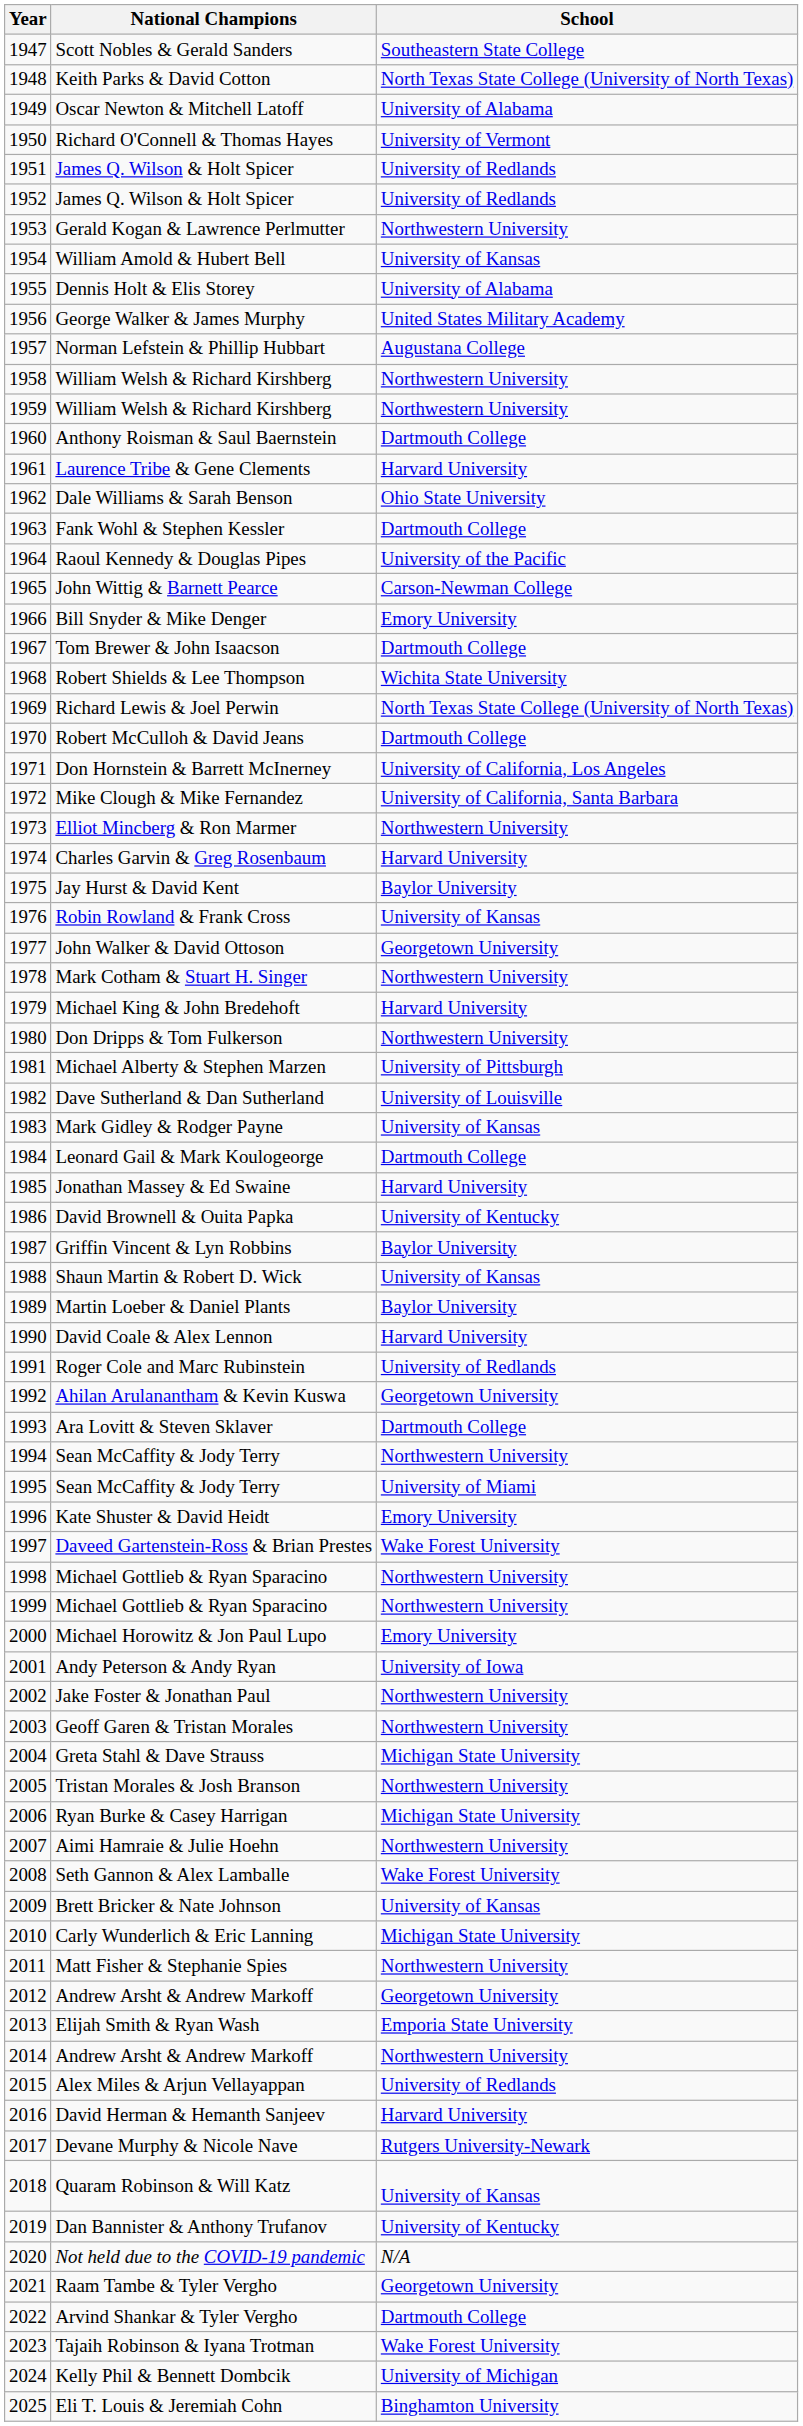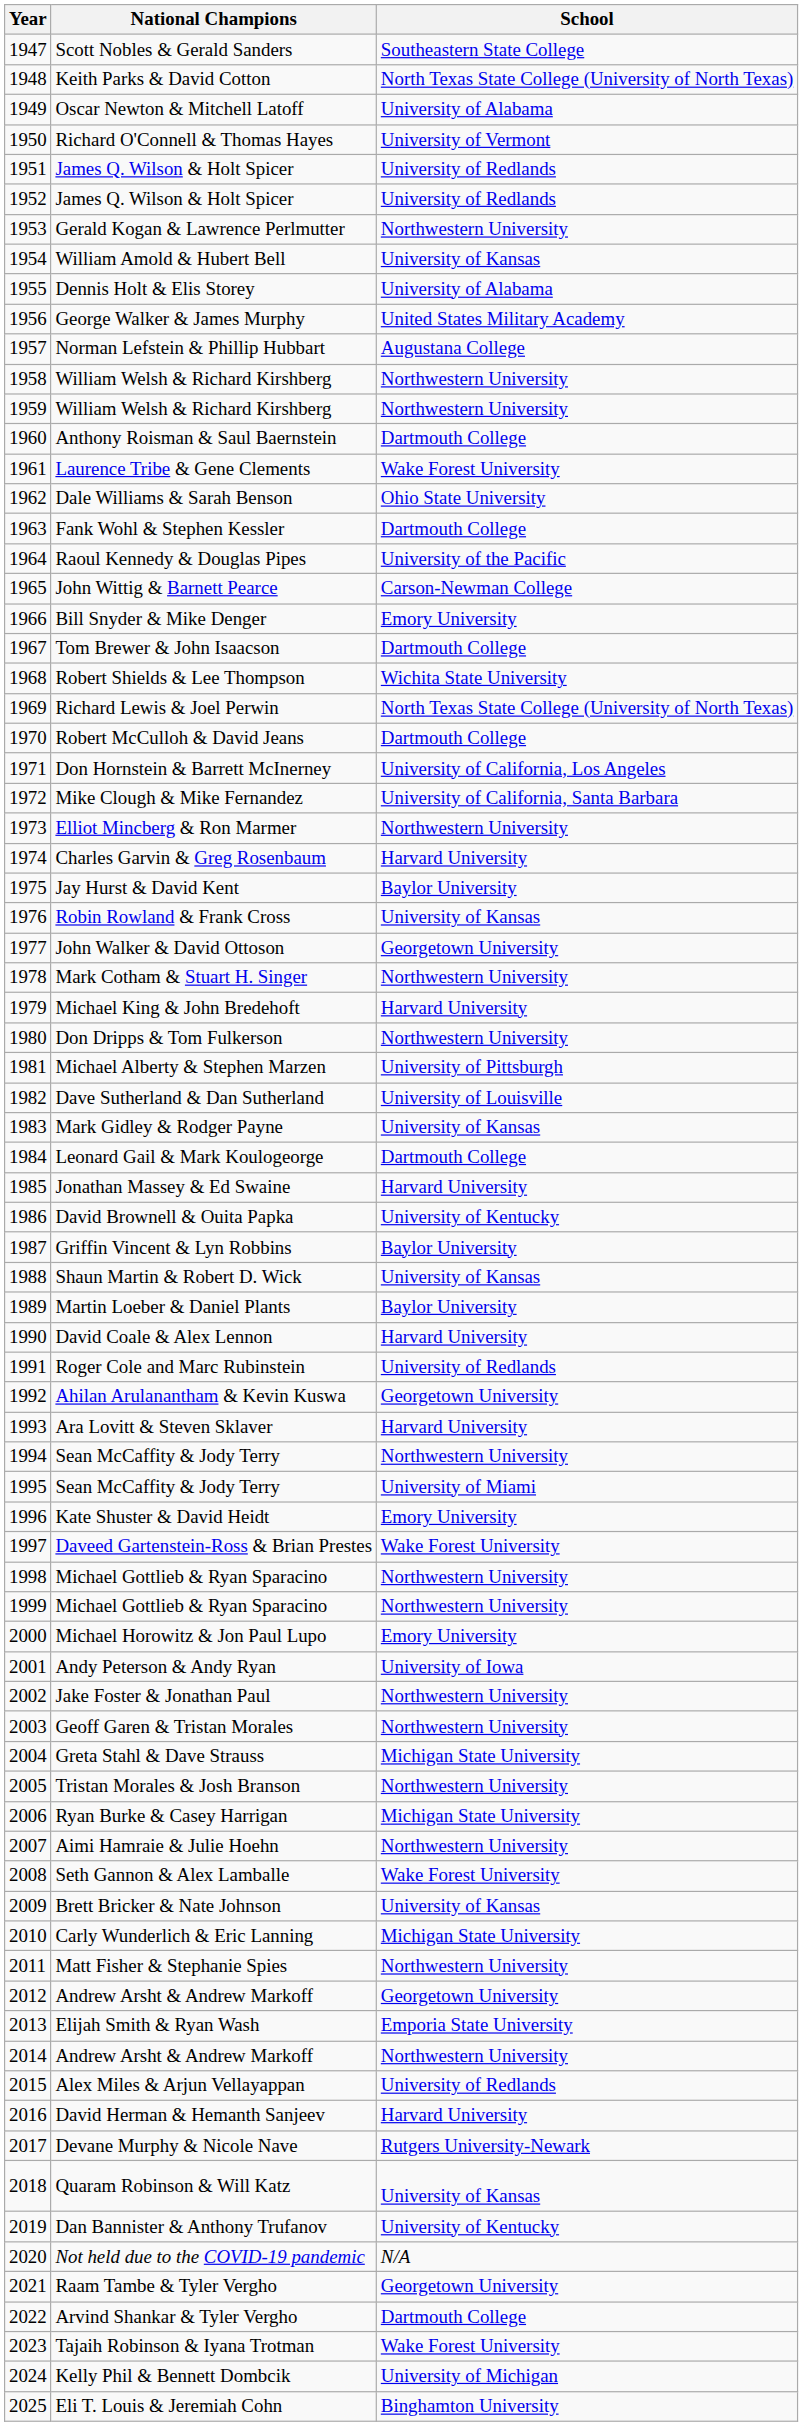Laurence Tribe & Gene Clements | School: Harvard University -> Wake Forest University
Ara Lovitt & Steven Sklaver | School: Dartmouth College -> Harvard University
